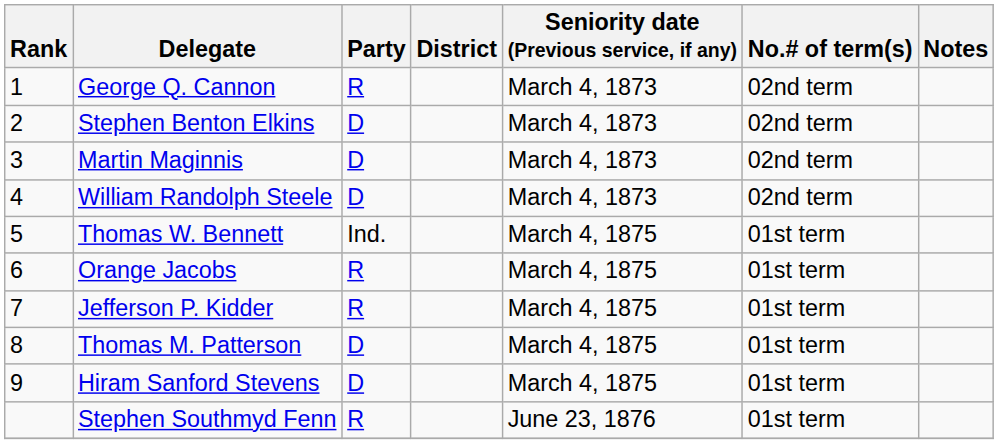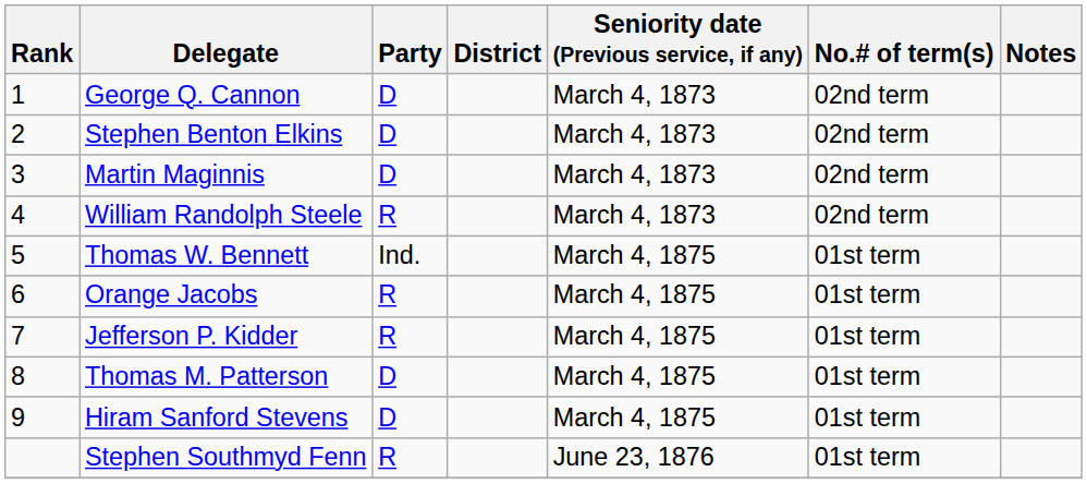George Q. Cannon | Party: R -> D
William Randolph Steele | Party: D -> R
